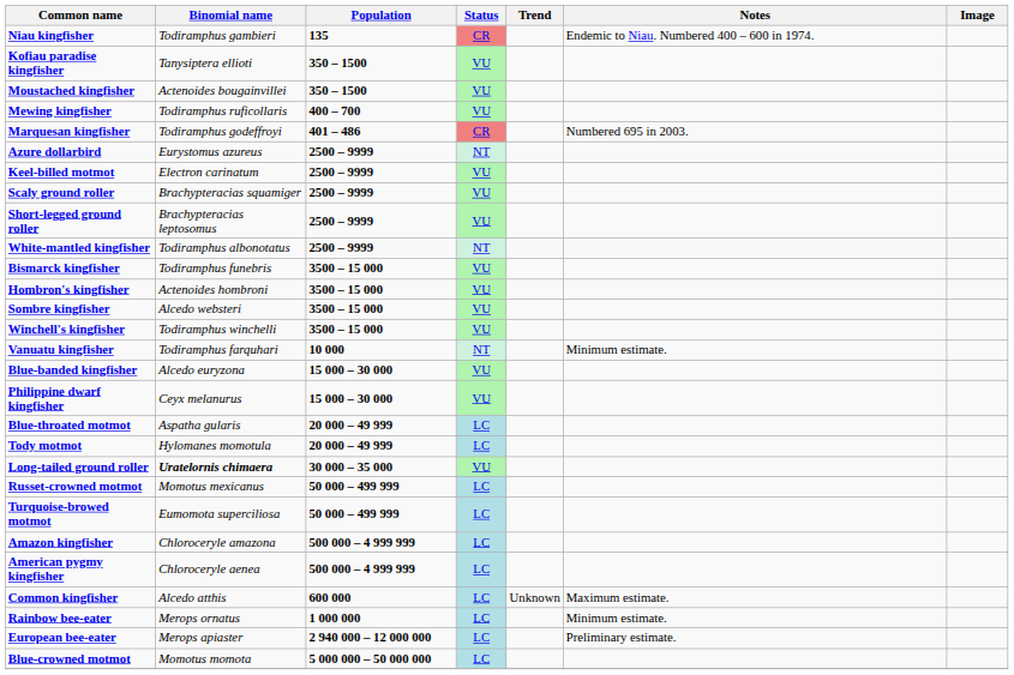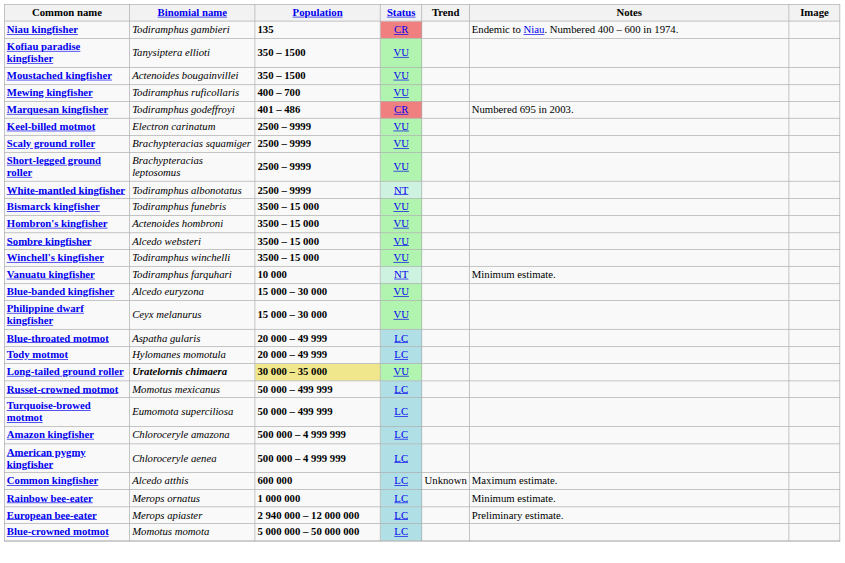- row: Azure dollarbird | Eurystomus azureus | 2500 – 9999 | NT
Long-tailed ground roller | Population: no background -> khaki background
